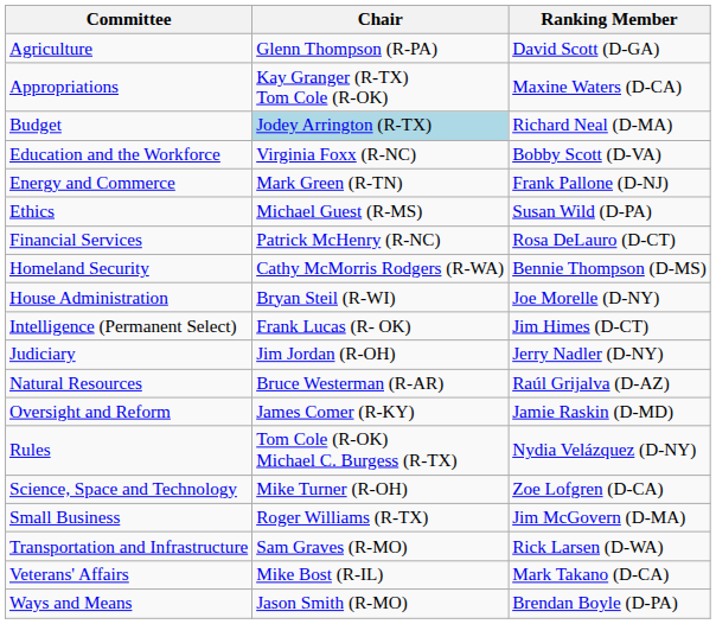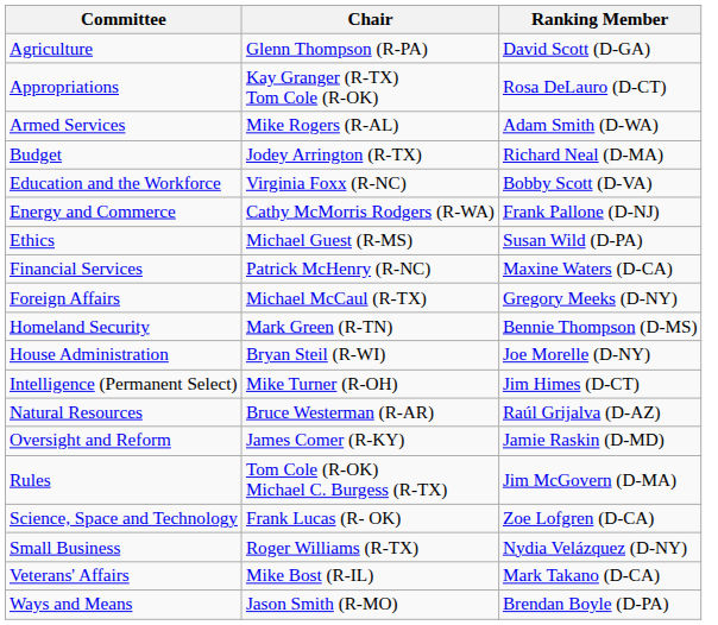Appropriations | Ranking Member: Maxine Waters (D-CA) -> Rosa DeLauro (D-CT)
+ row: Armed Services | Mike Rogers (R-AL) | Adam Smith (D-WA)
Budget | Chair: lightblue background -> no background
Energy and Commerce | Chair: Mark Green (R-TN) -> Cathy McMorris Rodgers (R-WA)
Financial Services | Ranking Member: Rosa DeLauro (D-CT) -> Maxine Waters (D-CA)
+ row: Foreign Affairs | Michael McCaul (R-TX) | Gregory Meeks (D-NY)
Homeland Security | Chair: Cathy McMorris Rodgers (R-WA) -> Mark Green (R-TN)
Intelligence (Permanent Select) | Chair: Frank Lucas (R- OK) -> Mike Turner (R-OH)
- row: Judiciary | Jim Jordan (R-OH) | Jerry Nadler (D-NY)
Rules | Ranking Member: Nydia Velázquez (D-NY) -> Jim McGovern (D-MA)
Science, Space and Technology | Chair: Mike Turner (R-OH) -> Frank Lucas (R- OK)
Small Business | Ranking Member: Jim McGovern (D-MA) -> Nydia Velázquez (D-NY)
- row: Transportation and Infrastructure | Sam Graves (R-MO) | Rick Larsen (D-WA)
